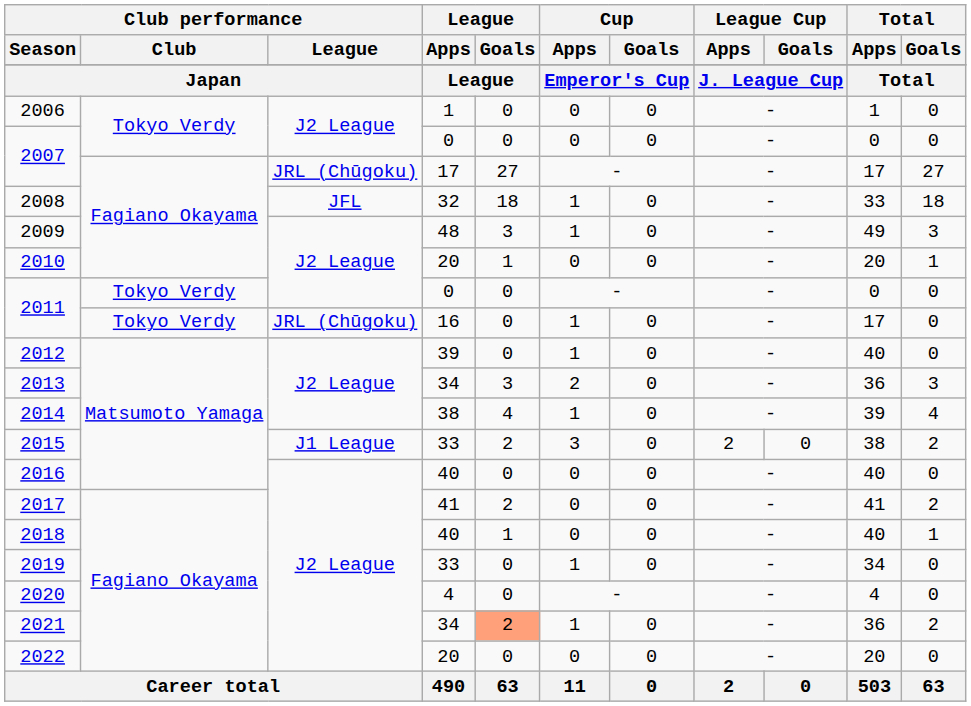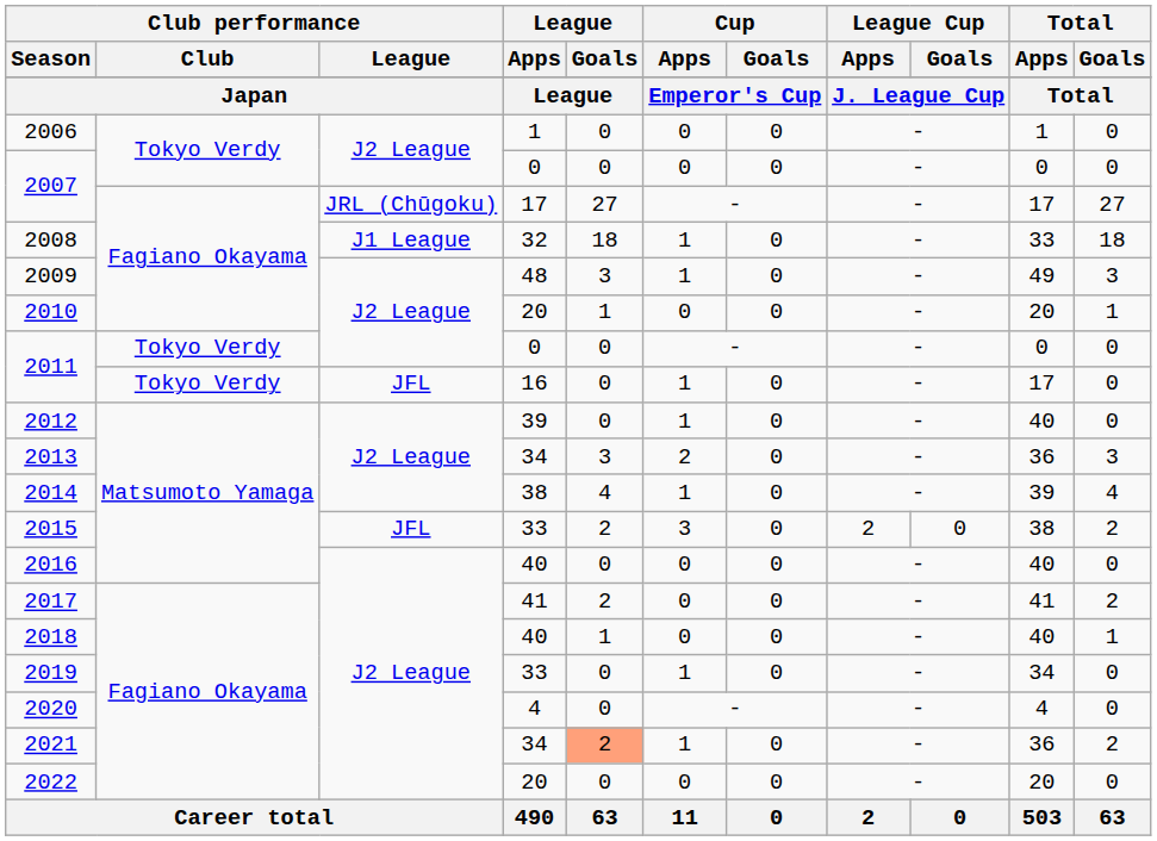2008 | Club performance / League: JFL -> J1 League
2011 / 16 | Club performance / League: JRL (Chūgoku) -> JFL
2015 | Club performance / League: J1 League -> JFL
